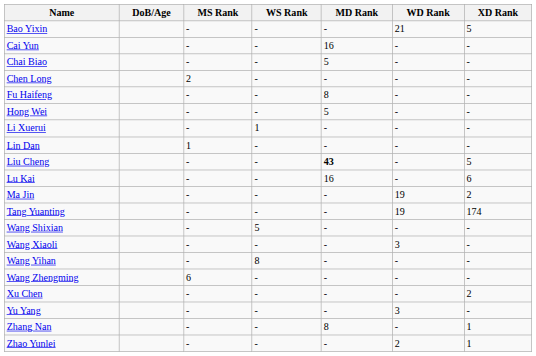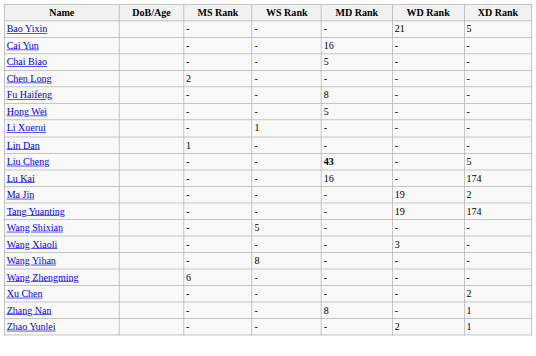Lu Kai | XD Rank: 6 -> 174
- row: Yu Yang | - | - | - | 3 | -
